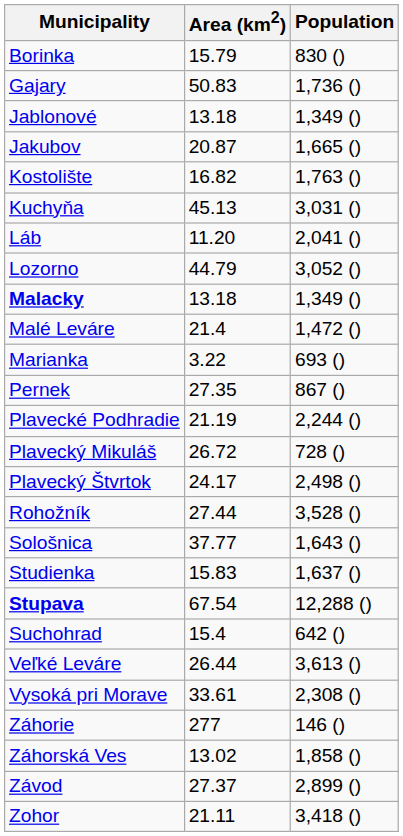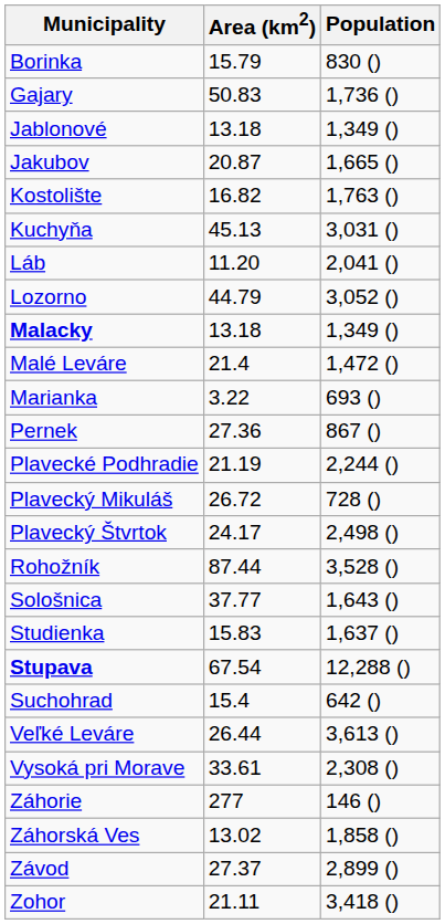Pernek | Area (km2): 27.35 -> 27.36
Rohožník | Area (km2): 27.44 -> 87.44
